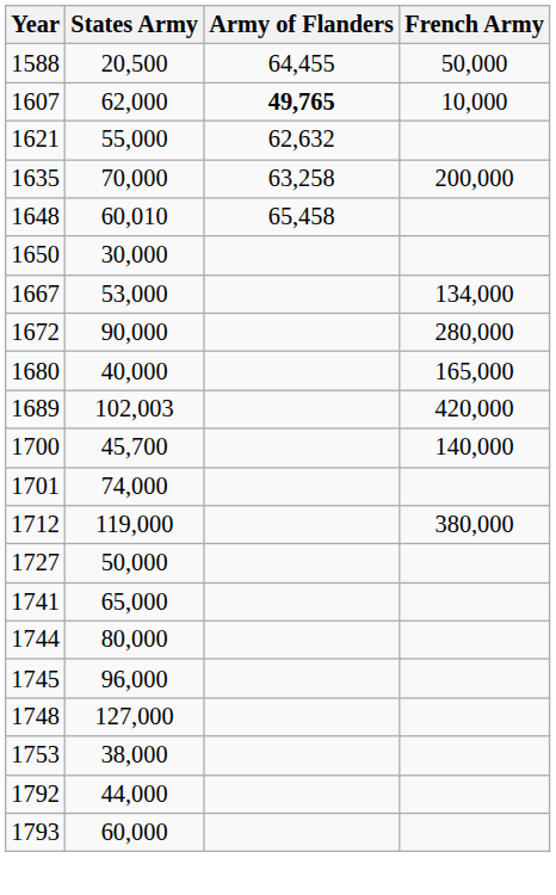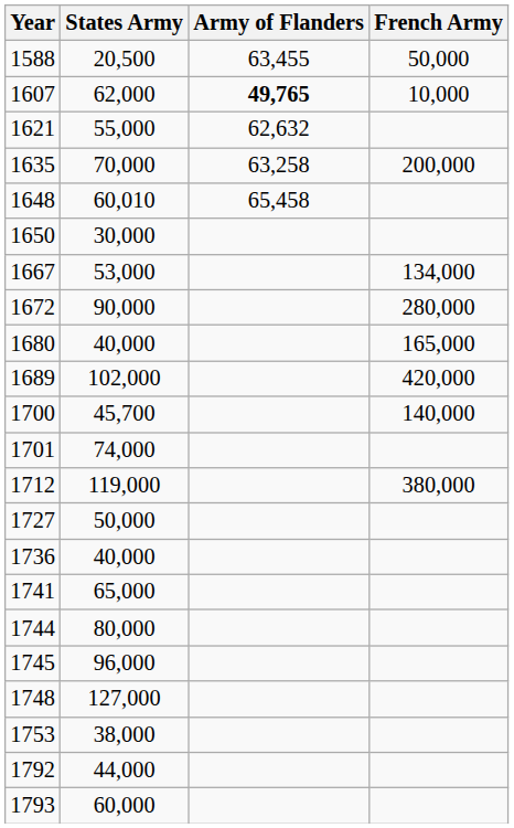1588 | Army of Flanders: 64,455 -> 63,455
1689 | States Army: 102,003 -> 102,000
+ row: 1736 | 40,000
